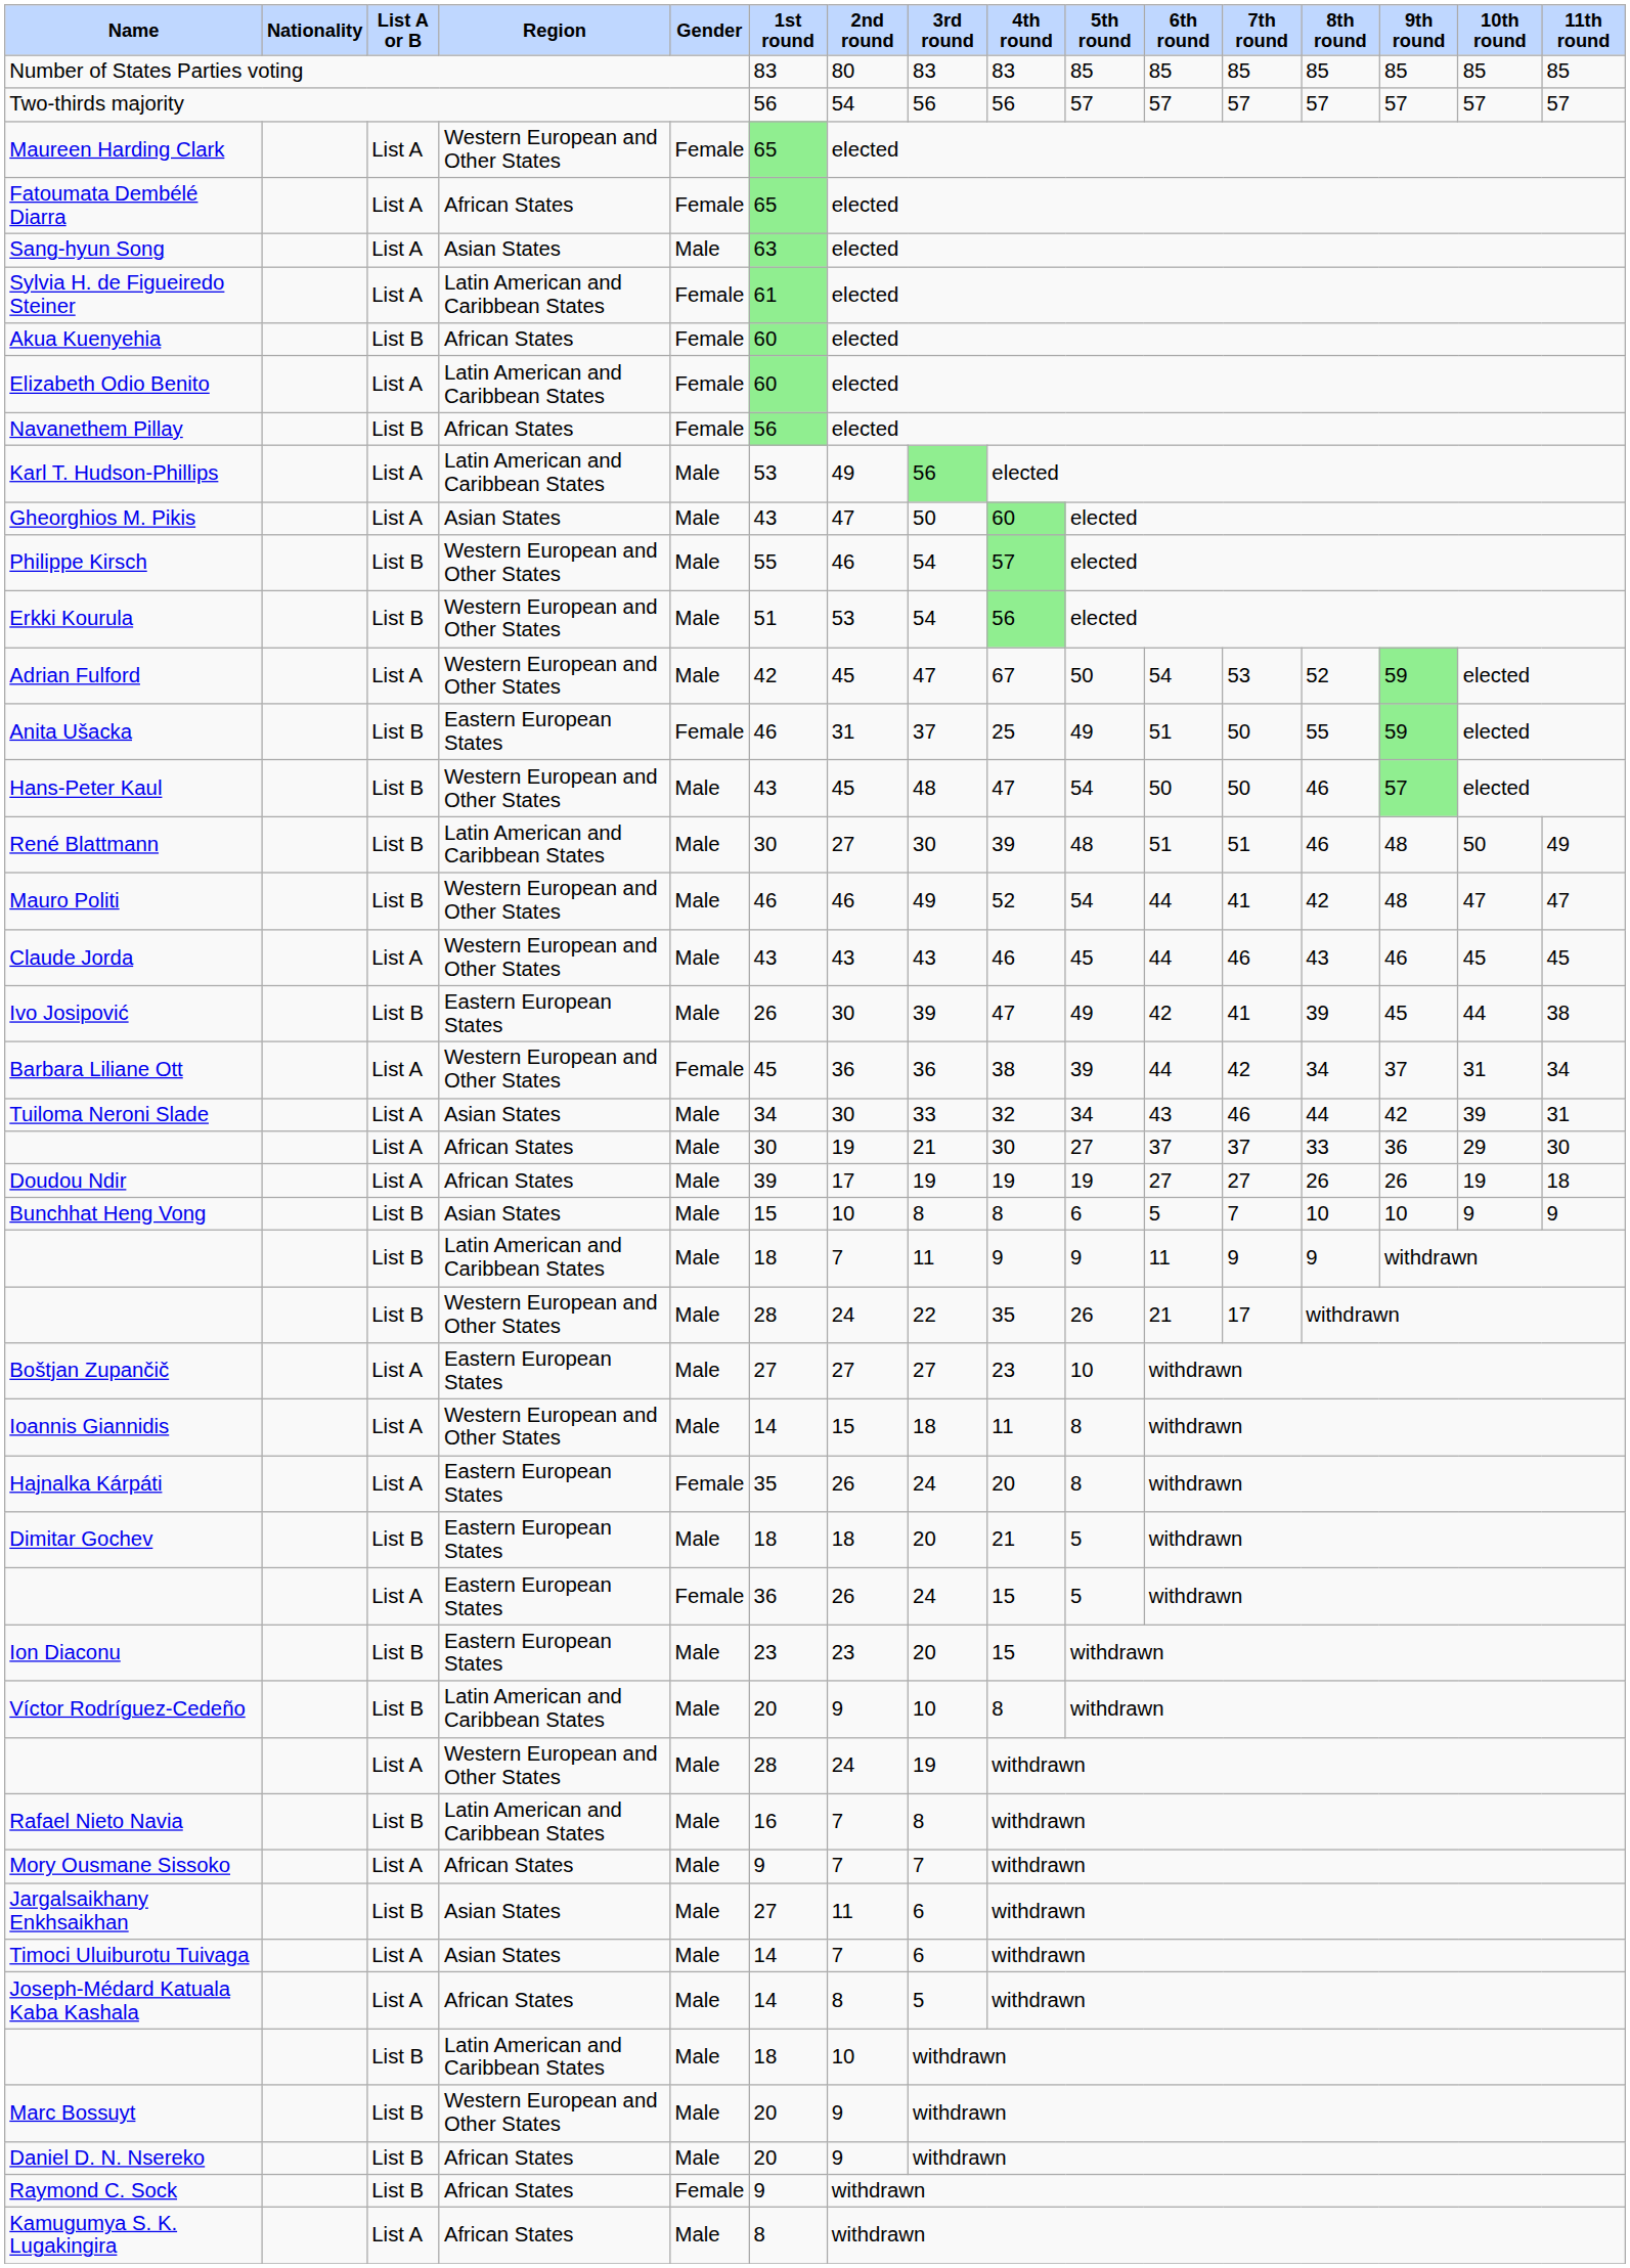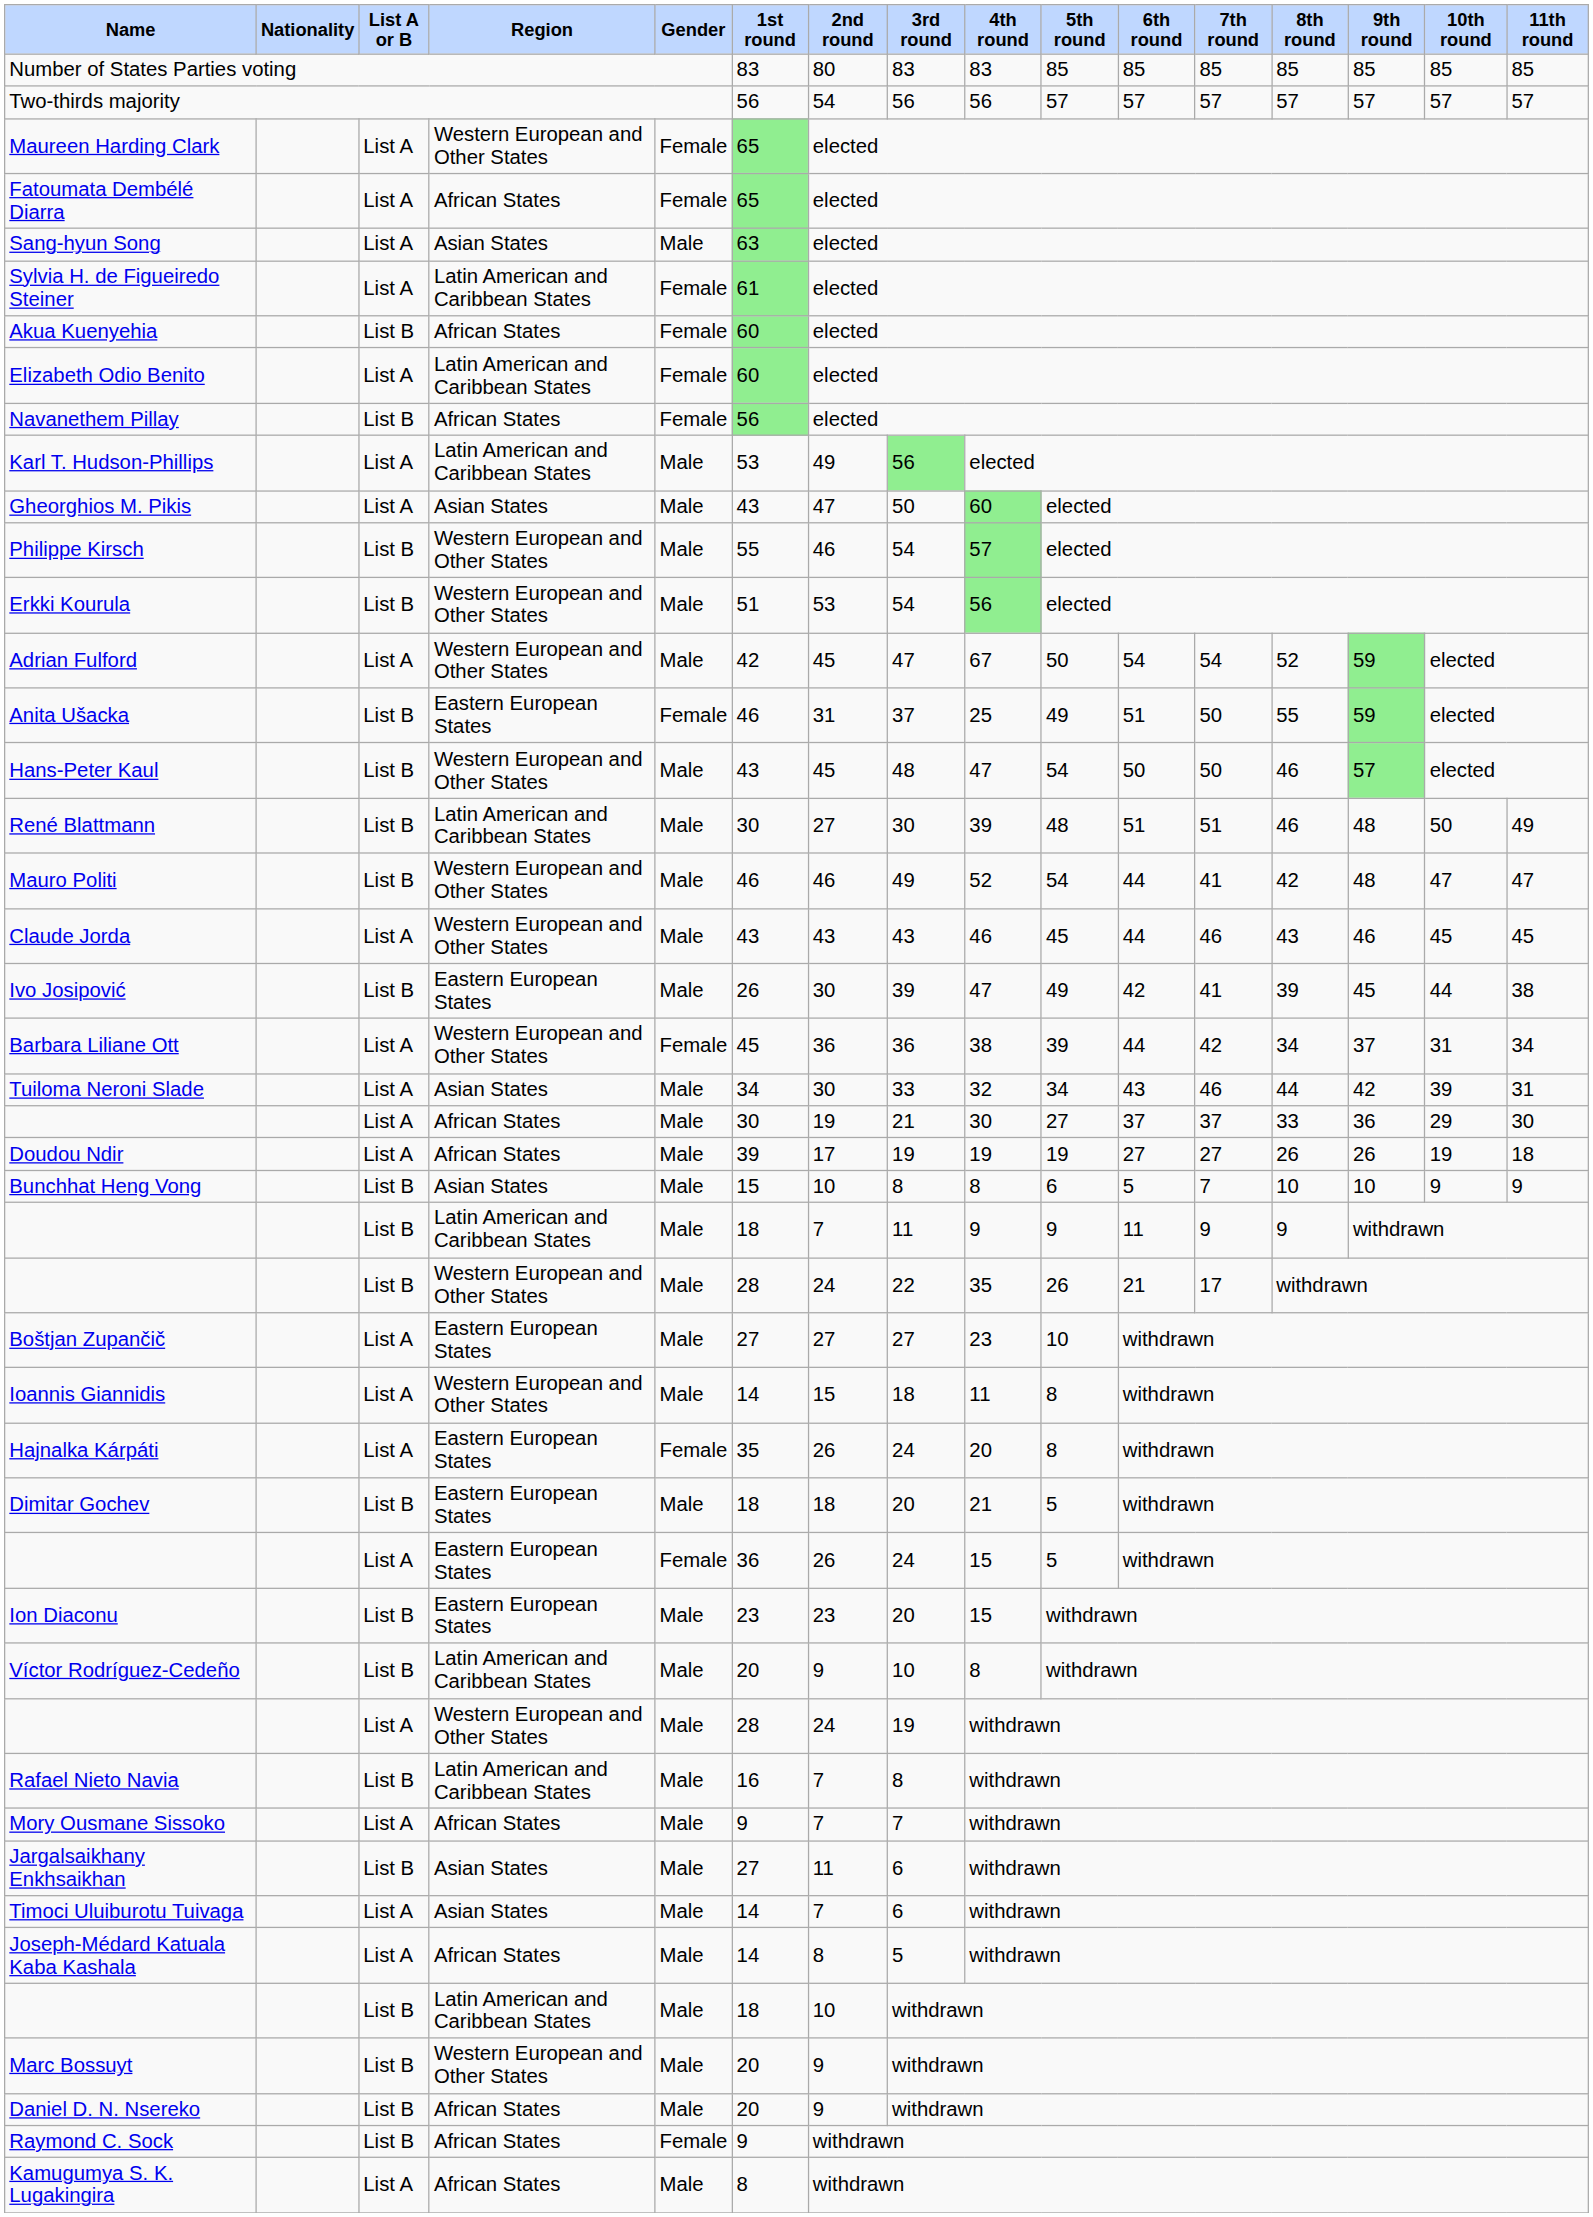Adrian Fulford | 7th round: 53 -> 54
